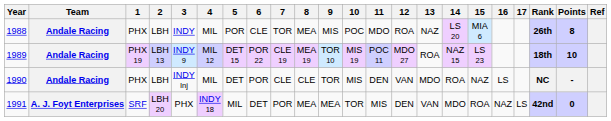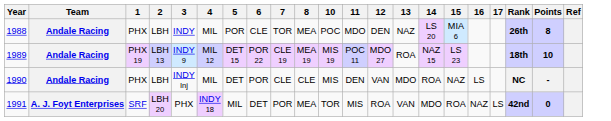- column: 9 | MIS | TOR 10 | TOR | MEA
1988 | 12: ROA -> DEN
1991 | 12: DEN -> ROA
